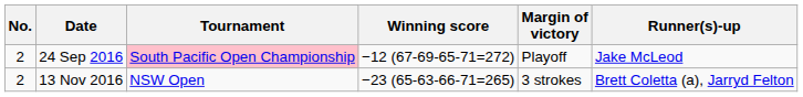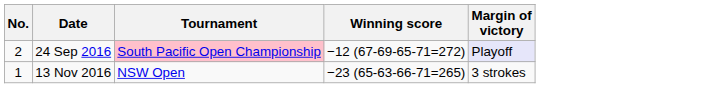- column: Runner(s)-up | Jake McLeod | Brett Coletta (a), Jarryd Felton
24 Sep 2016 | Margin of victory: no background -> lavender background
13 Nov 2016 | No.: 2 -> 1
